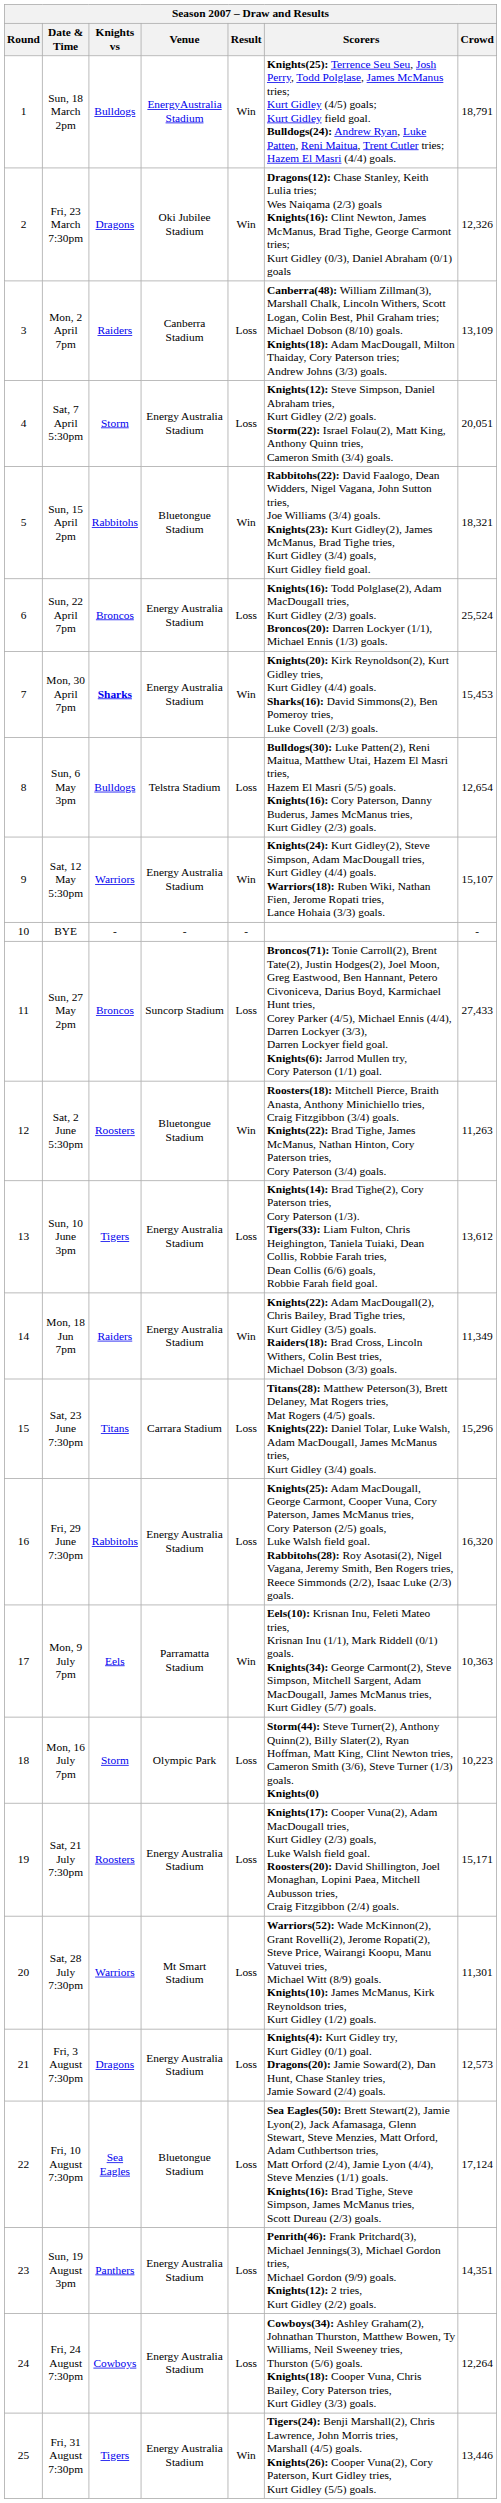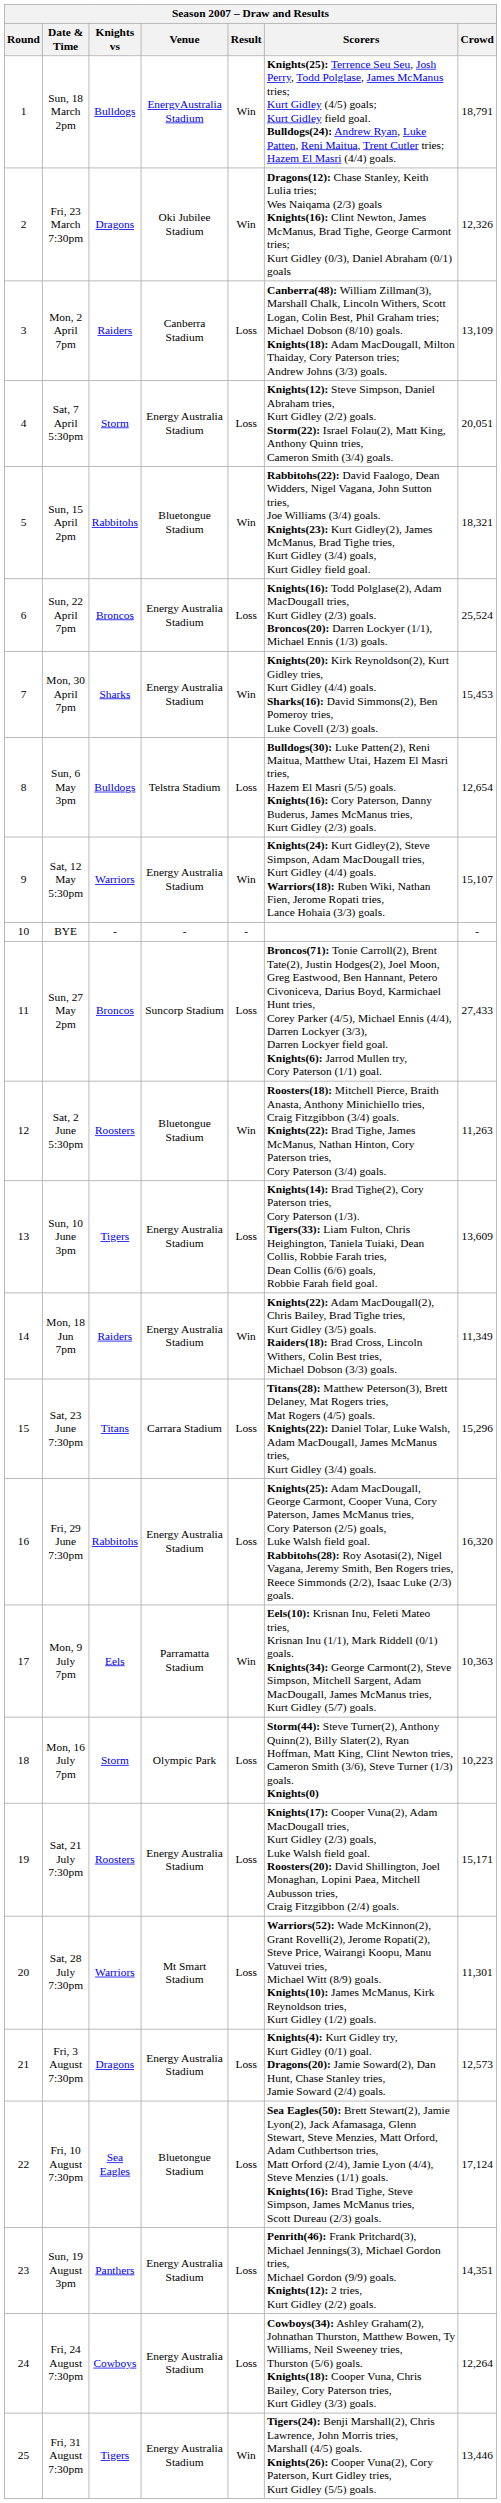Mon, 30 April 7pm | Knights vs: bold -> normal
Sun, 10 June 3pm | Crowd: 13,612 -> 13,609
